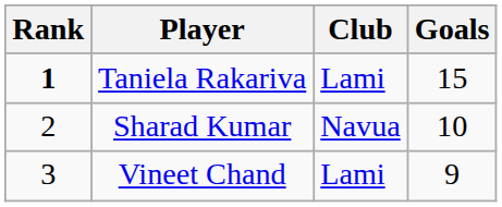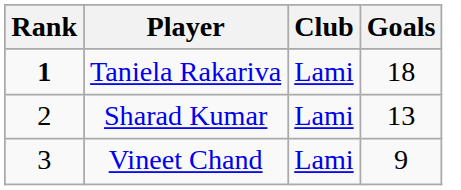Taniela Rakariva | Goals: 15 -> 18
Sharad Kumar | Club: Navua -> Lami
Sharad Kumar | Goals: 10 -> 13
